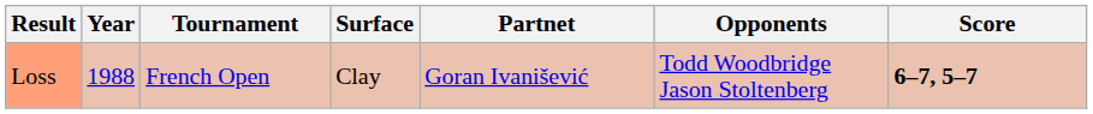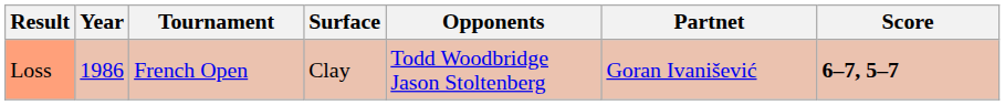columns swapped: Partnet <-> Opponents
Loss | Year: 1988 -> 1986
